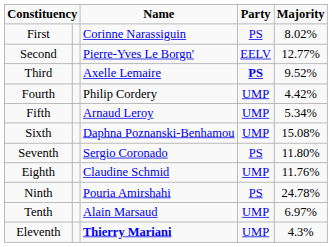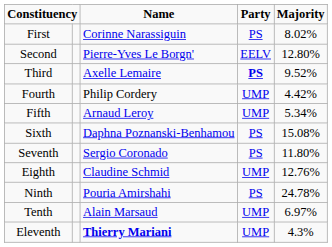Second | Majority: 12.77% -> 12.80%
Sixth | Party: UMP -> PS
Eighth | Majority: 11.76% -> 12.76%
